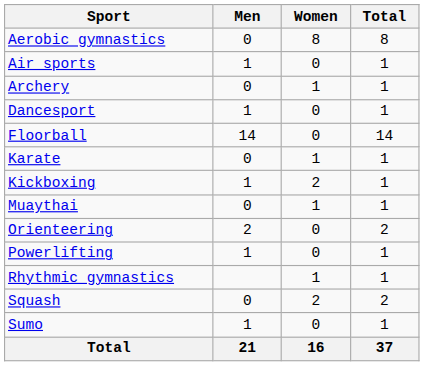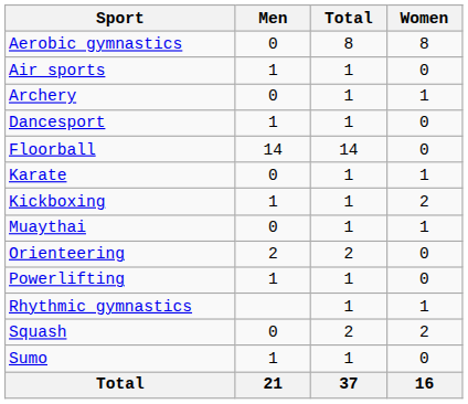columns swapped: Women <-> Total
